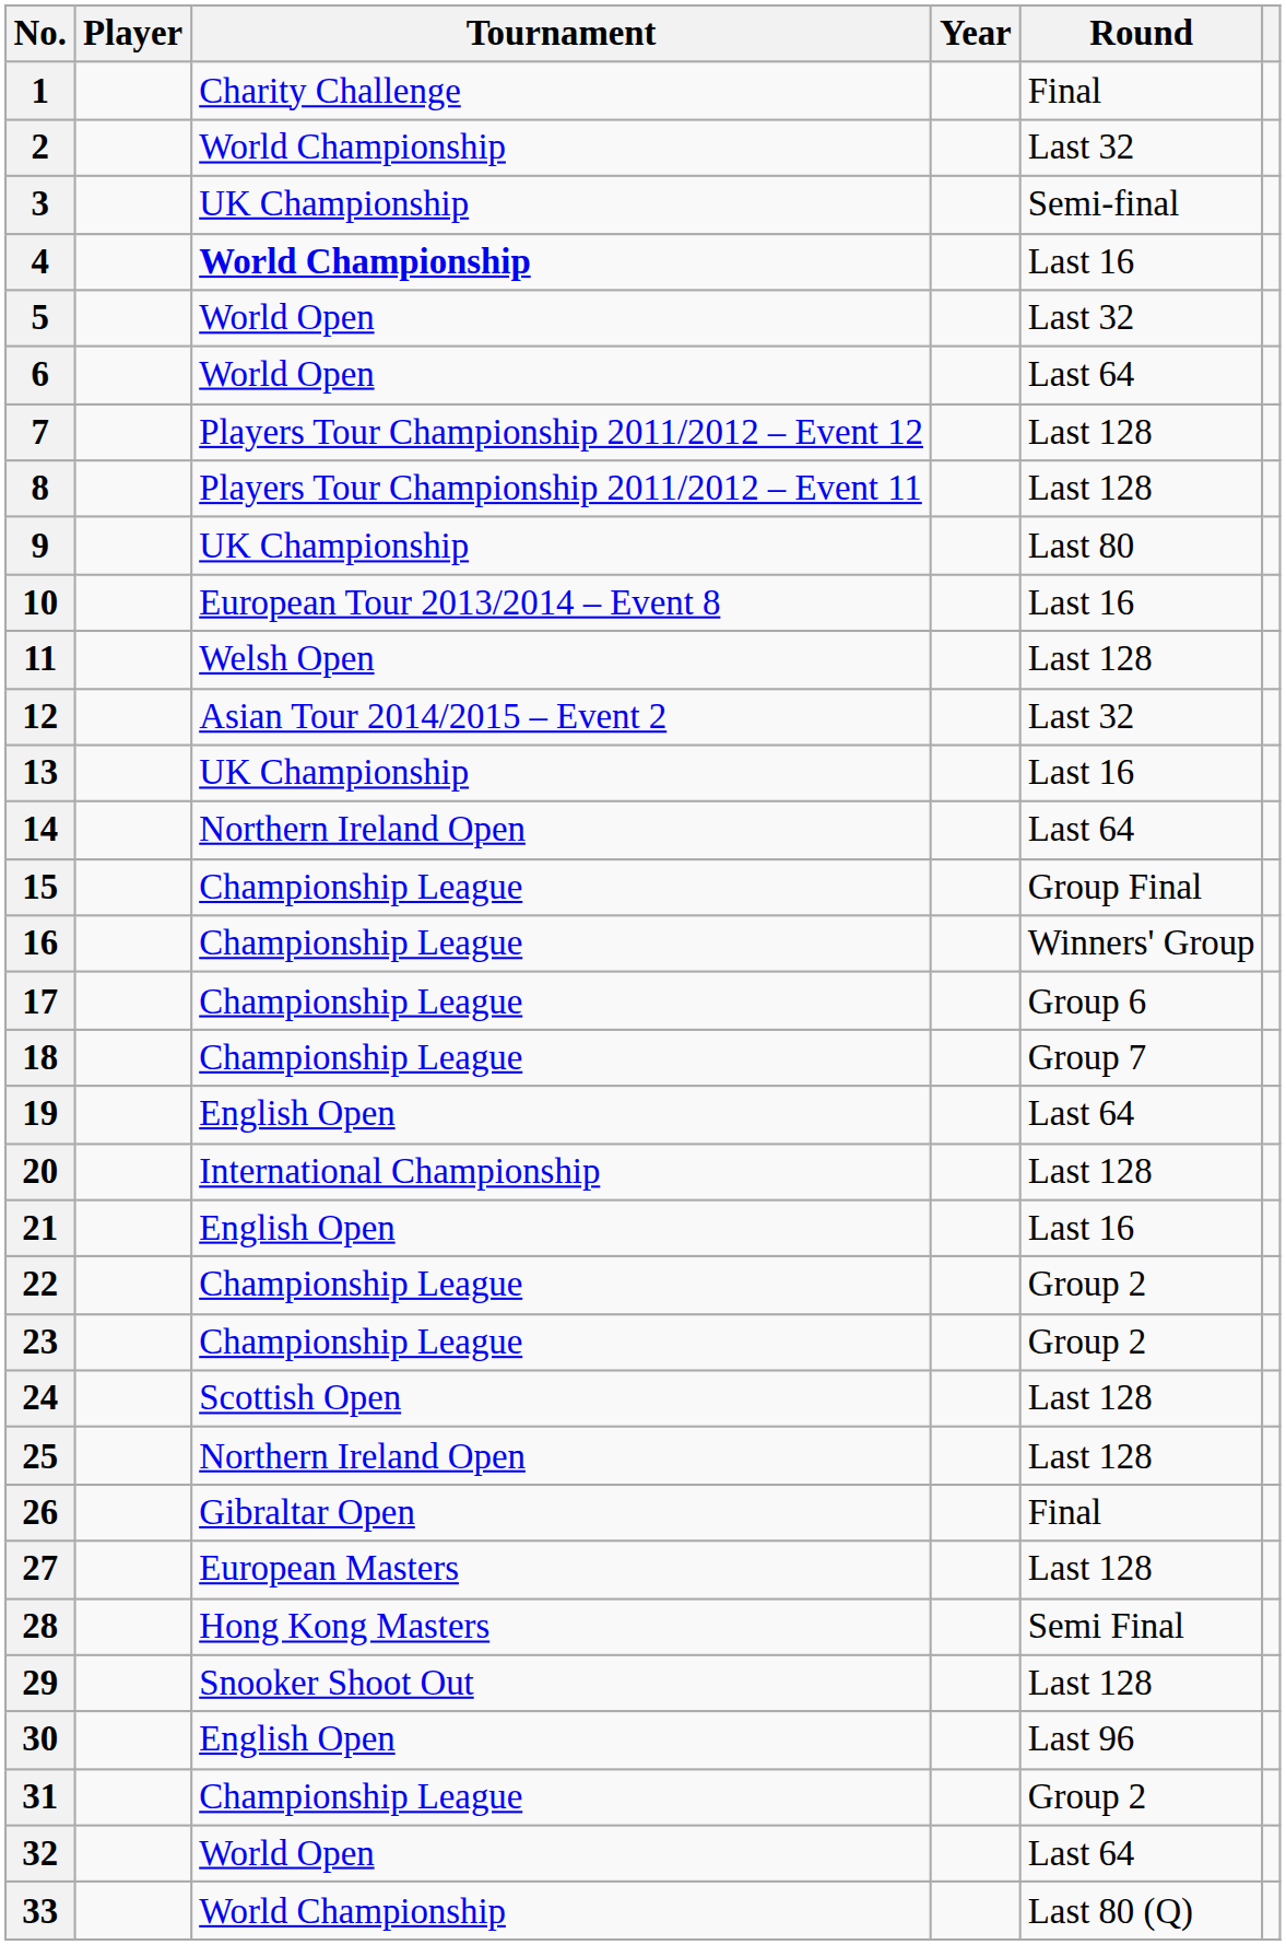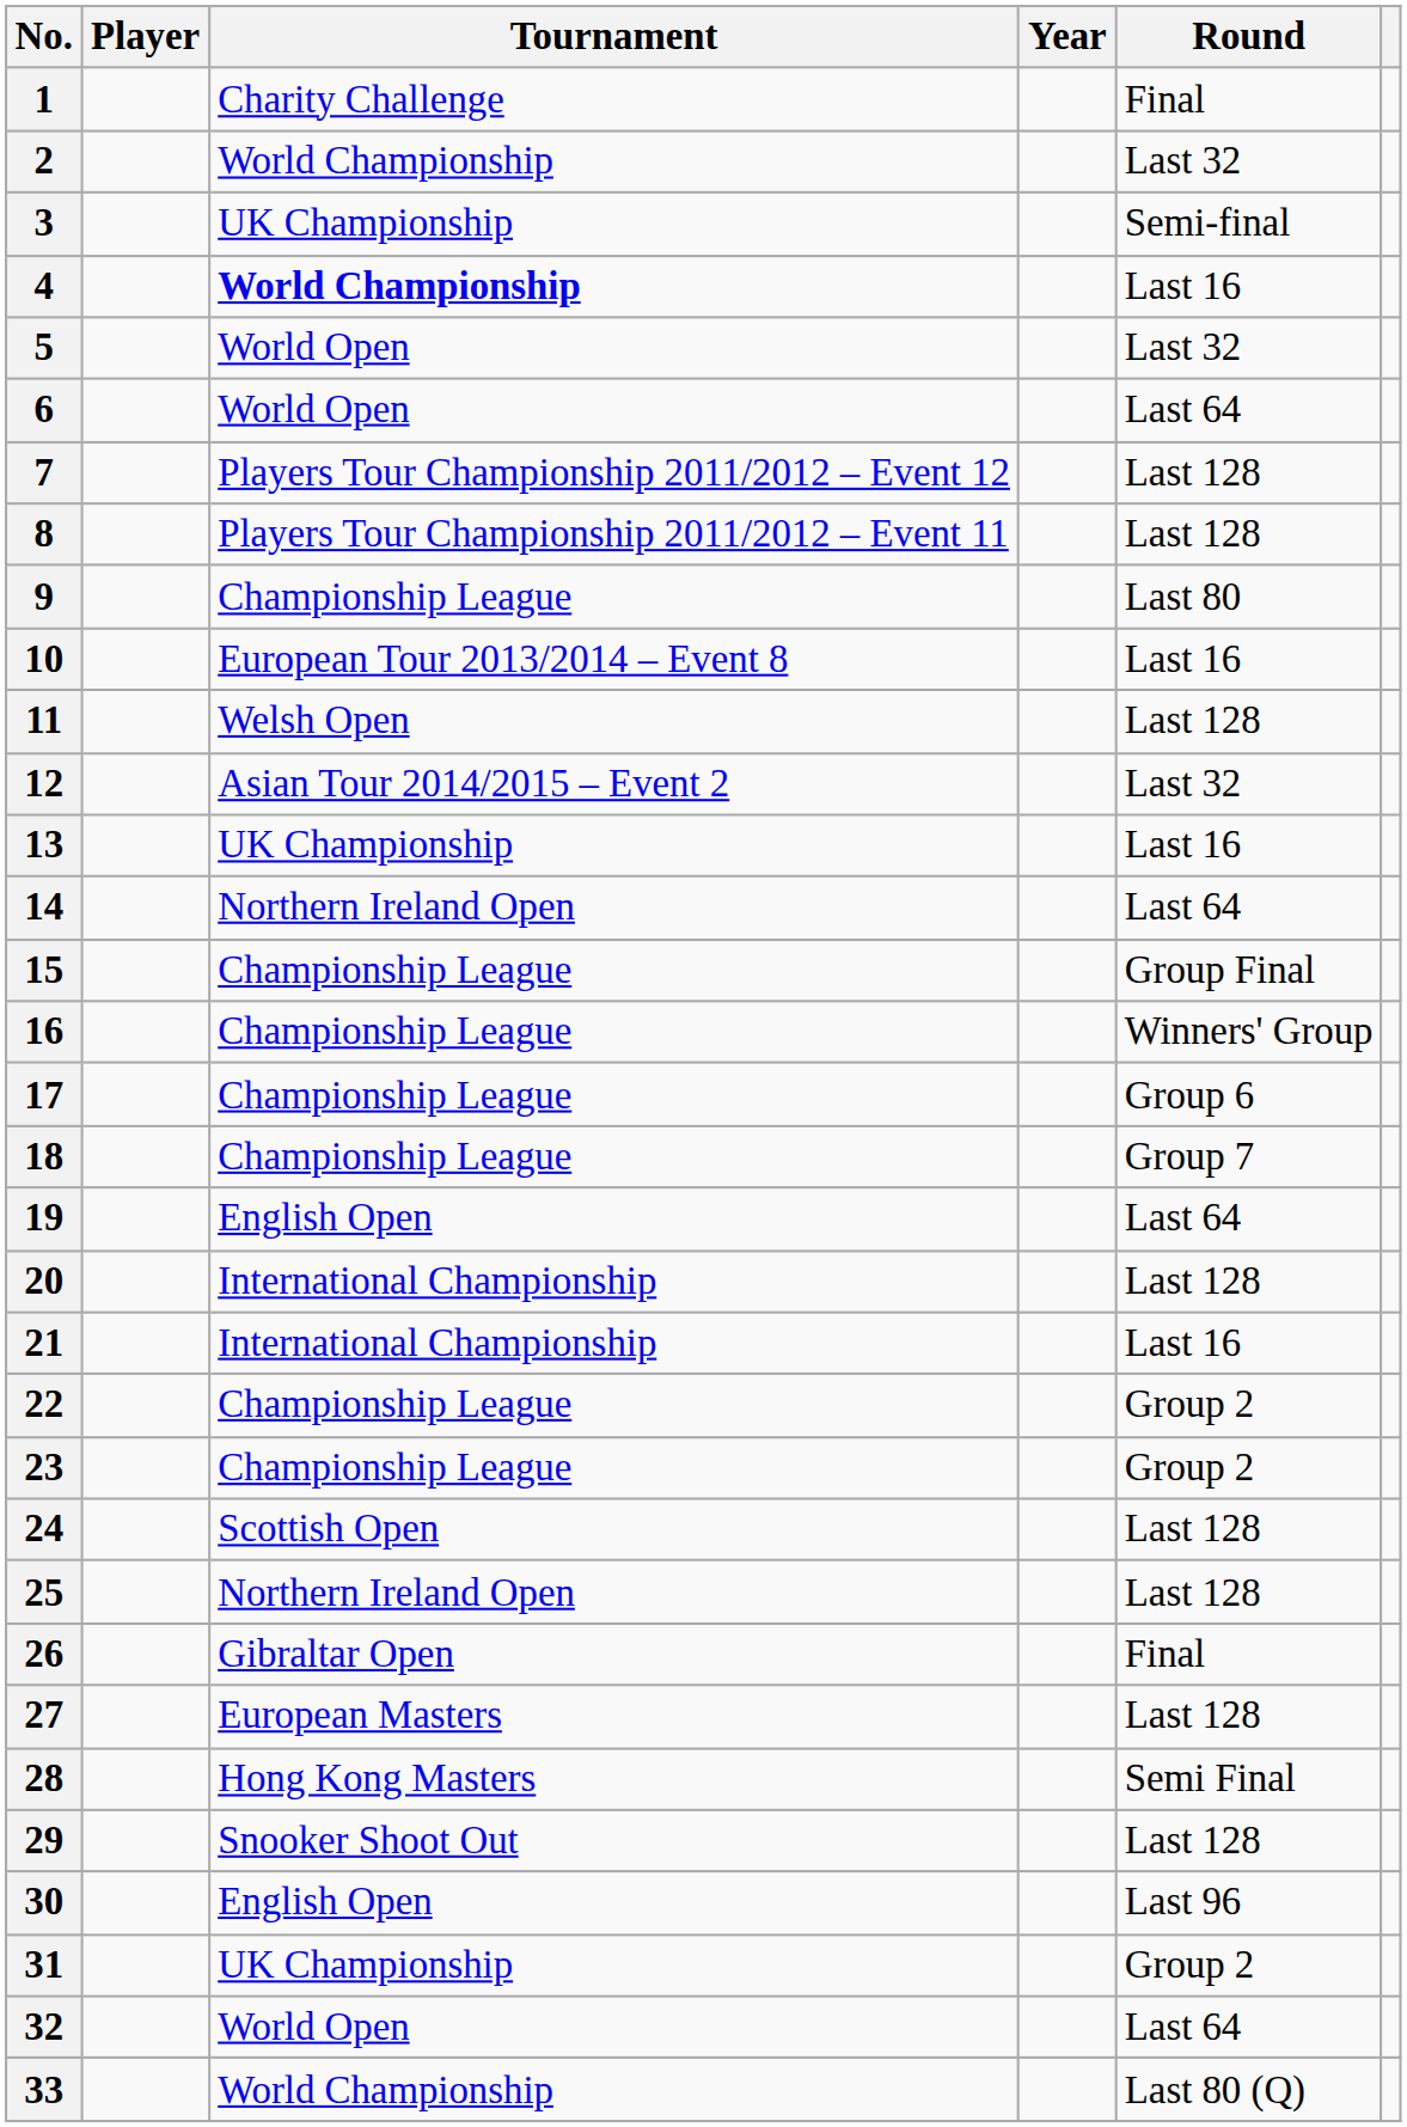9 | Tournament: UK Championship -> Championship League
21 | Tournament: English Open -> International Championship
31 | Tournament: Championship League -> UK Championship
